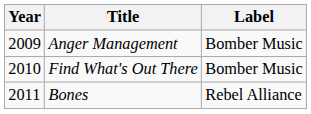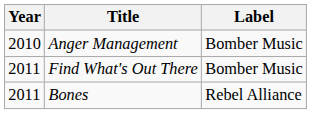Anger Management | Year: 2009 -> 2010
Find What's Out There | Year: 2010 -> 2011
